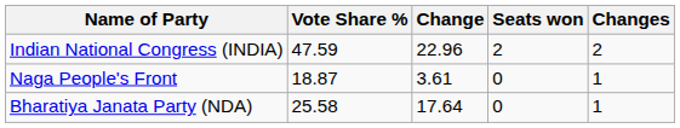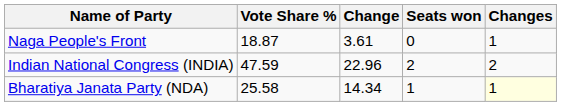rows swapped: Indian National Congress (INDIA) <-> Naga People's Front
Bharatiya Janata Party (NDA) | Change: 17.64 -> 14.34
Bharatiya Janata Party (NDA) | Seats won: 0 -> 1
Bharatiya Janata Party (NDA) | Changes: no background -> lightyellow background
